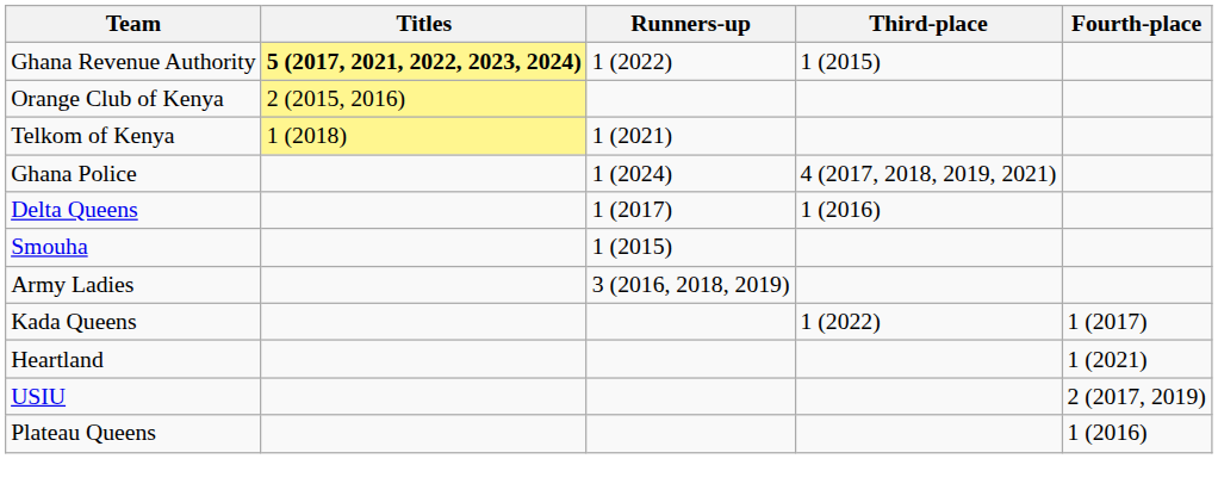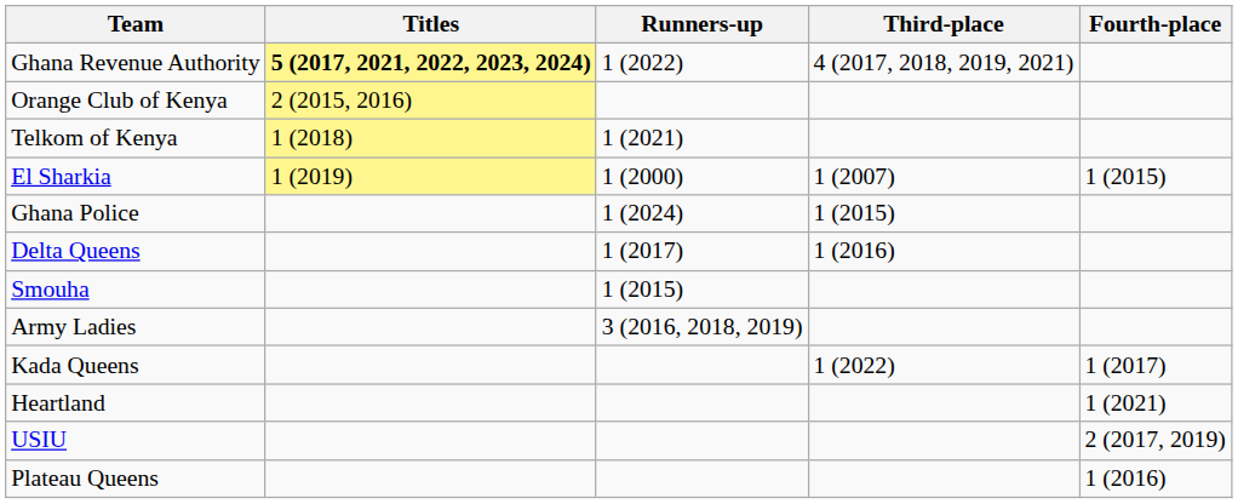Ghana Revenue Authority | Third-place: 1 (2015) -> 4 (2017, 2018, 2019, 2021)
+ row: El Sharkia | 1 (2019) | 1 (2000) | 1 (2007) | 1 (2015)
Ghana Police | Third-place: 4 (2017, 2018, 2019, 2021) -> 1 (2015)
